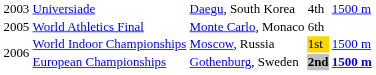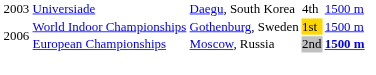- row: 2005 | World Athletics Final | Monte Carlo, Monaco | 6th
World Indoor Championships | column 3: Moscow, Russia -> Gothenburg, Sweden
European Championships | column 3: Gothenburg, Sweden -> Moscow, Russia
European Championships | column 4: bold -> normal
